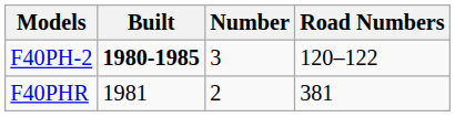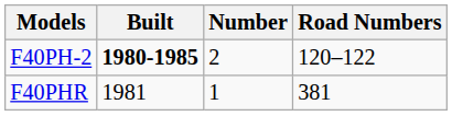F40PH-2 | Number: 3 -> 2
F40PHR | Number: 2 -> 1
